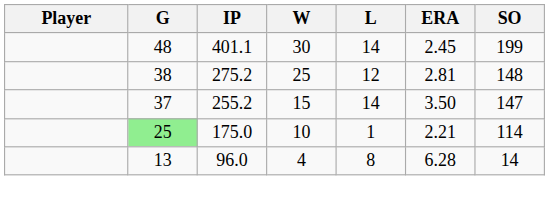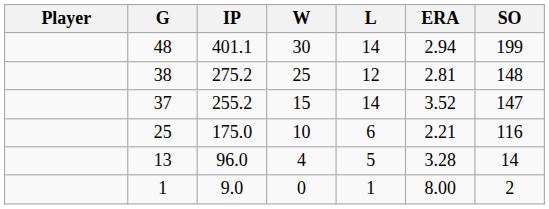401.1 | ERA: 2.45 -> 2.94
255.2 | ERA: 3.50 -> 3.52
175.0 | G: lightgreen background -> no background
175.0 | L: 1 -> 6
175.0 | SO: 114 -> 116
96.0 | L: 8 -> 5
96.0 | ERA: 6.28 -> 3.28
+ row: 1 | 9.0 | 0 | 1 | 8.00 | 2
